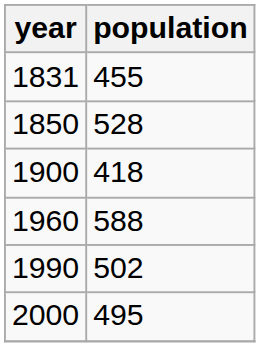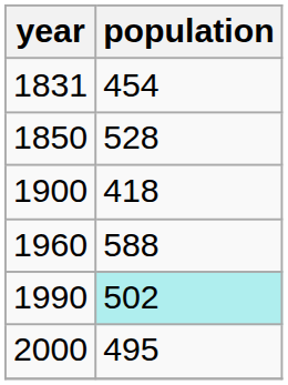1831 | population: 455 -> 454
1990 | population: no background -> paleturquoise background
